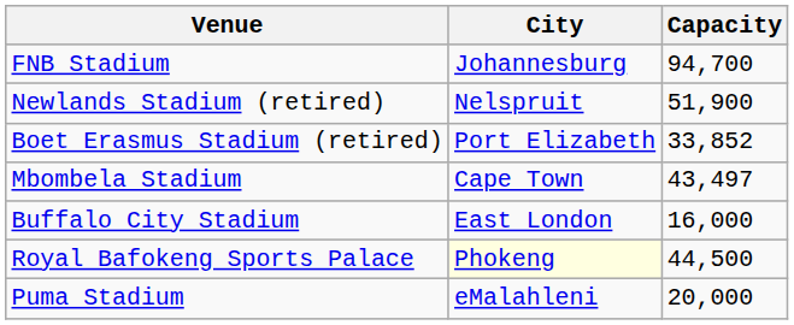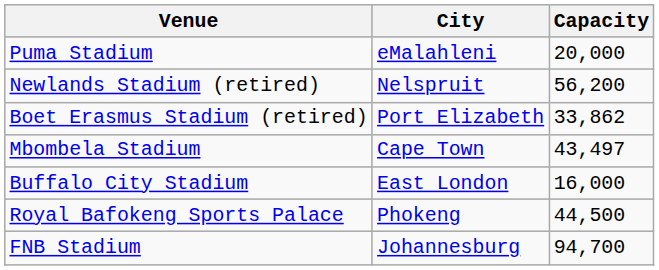rows swapped: FNB Stadium <-> Puma Stadium
Newlands Stadium (retired) | Capacity: 51,900 -> 56,200
Boet Erasmus Stadium (retired) | Capacity: 33,852 -> 33,862
Royal Bafokeng Sports Palace | City: lightyellow background -> no background
